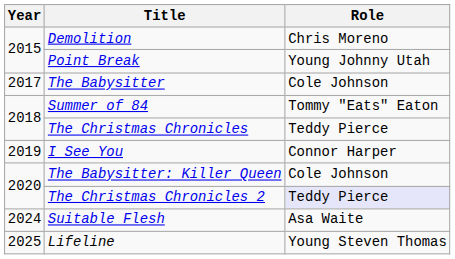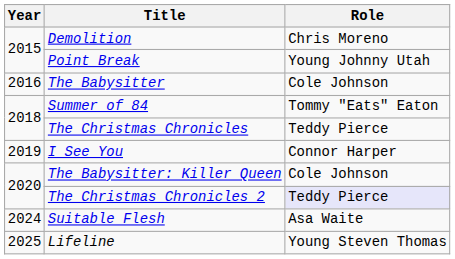The Babysitter | Year: 2017 -> 2016
